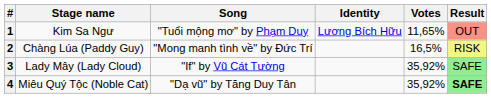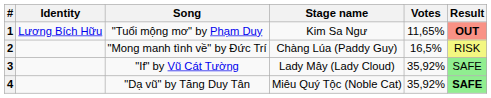columns swapped: Stage name <-> Identity
1 | Result: normal -> bold
